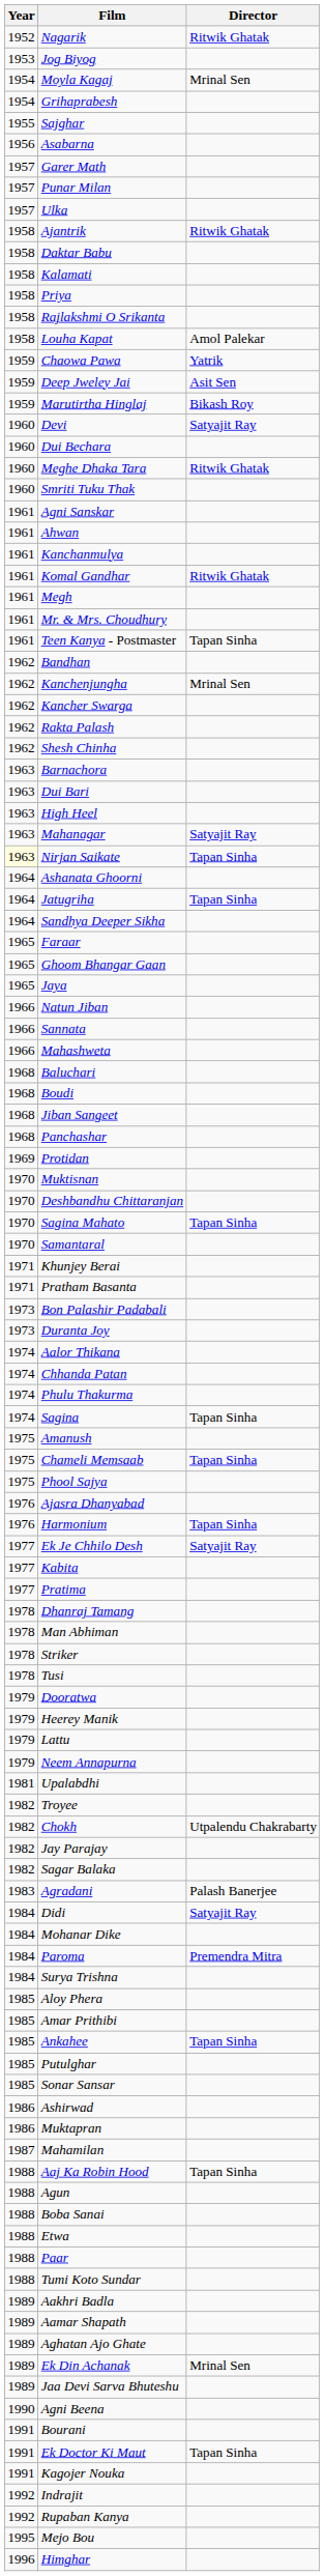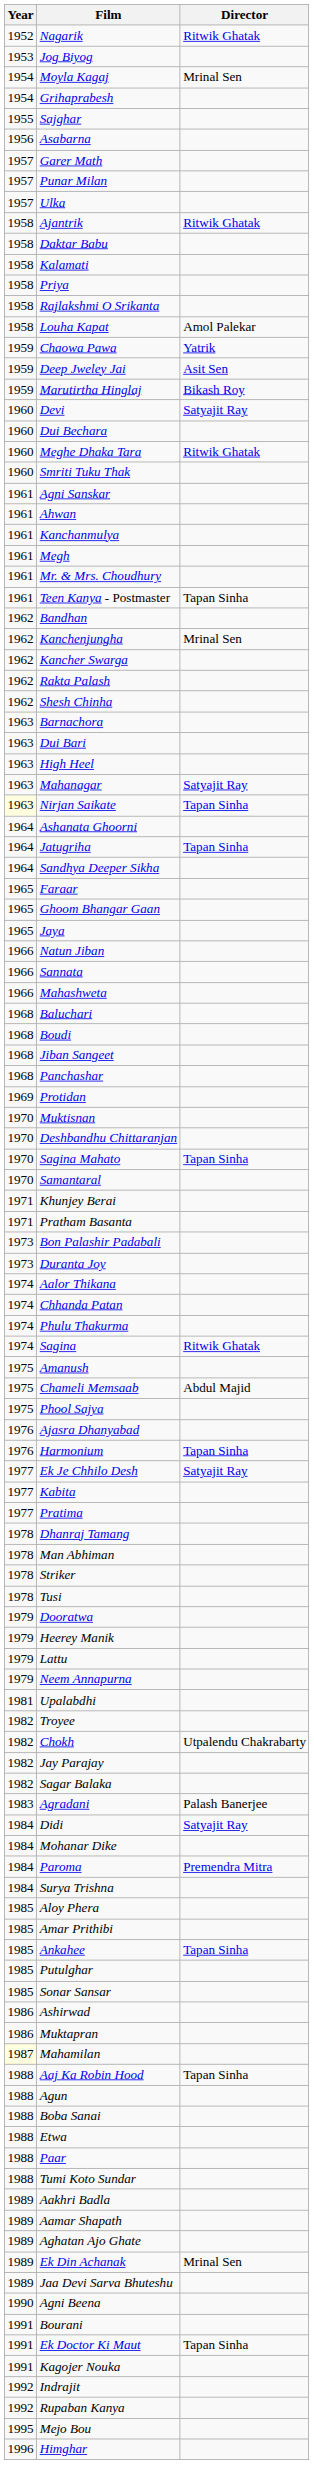- row: 1961 | Komal Gandhar | Ritwik Ghatak
Sagina | Director: Tapan Sinha -> Ritwik Ghatak
Chameli Memsaab | Director: Tapan Sinha -> Abdul Majid
Mahamilan | Year: no background -> lightyellow background
